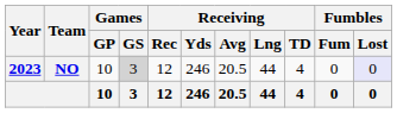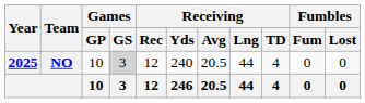NO | Year: 2023 -> 2025
NO | Receiving / Yds: 246 -> 240
NO | Fumbles / Lost: lavender background -> no background
